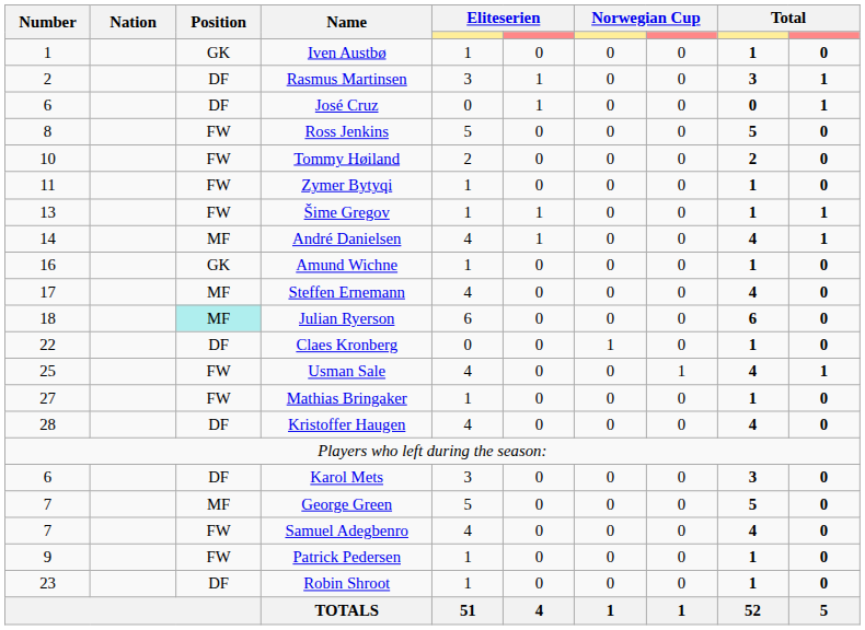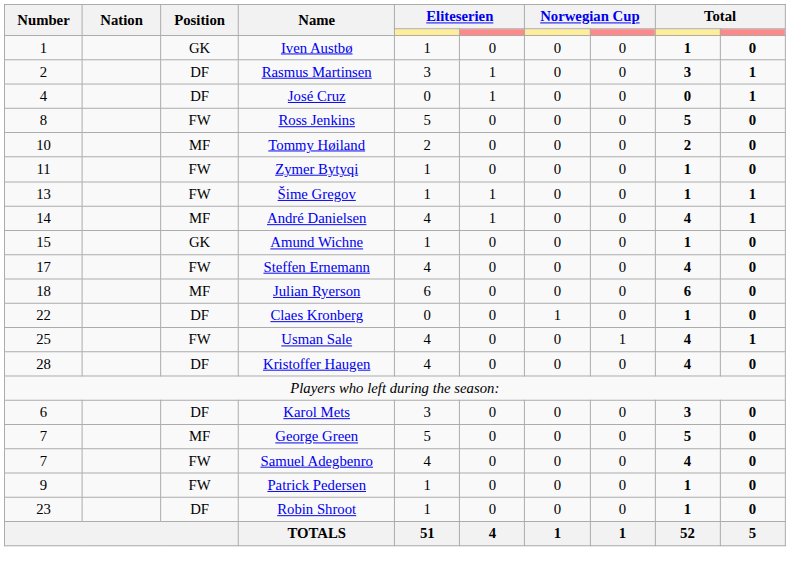José Cruz | Number: 6 -> 4
Tommy Høiland | Position: FW -> MF
Amund Wichne | Number: 16 -> 15
Steffen Ernemann | Position: MF -> FW
Julian Ryerson | Position: paleturquoise background -> no background
- row: 27 | FW | Mathias Bringaker | 1 | 0 | 0 | 0 | 1 | 0
